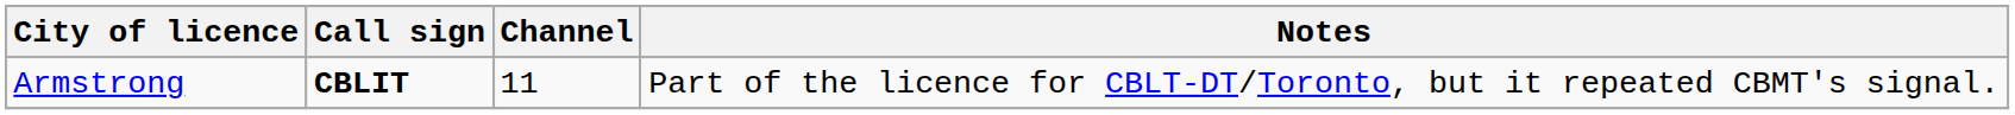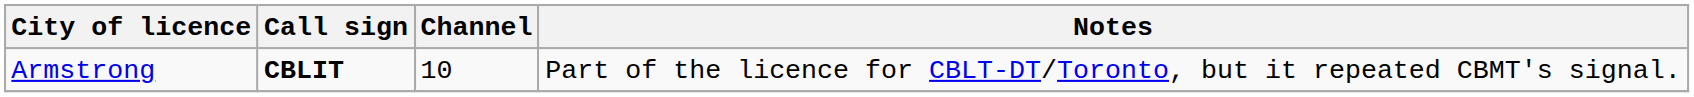Armstrong | Channel: 11 -> 10
